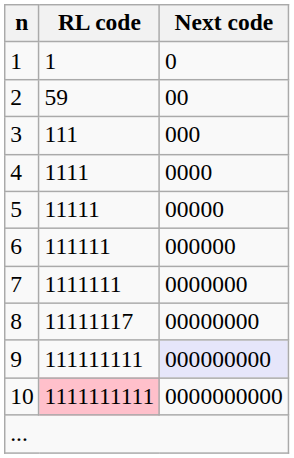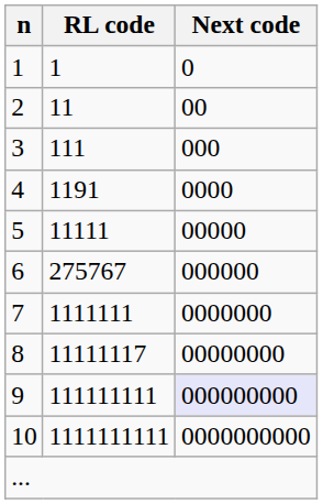2 | RL code: 59 -> 11
4 | RL code: 1111 -> 1191
6 | RL code: 111111 -> 275767
10 | RL code: pink background -> no background
